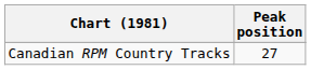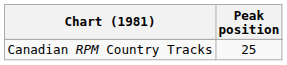Canadian RPM Country Tracks | Peak position: 27 -> 25
